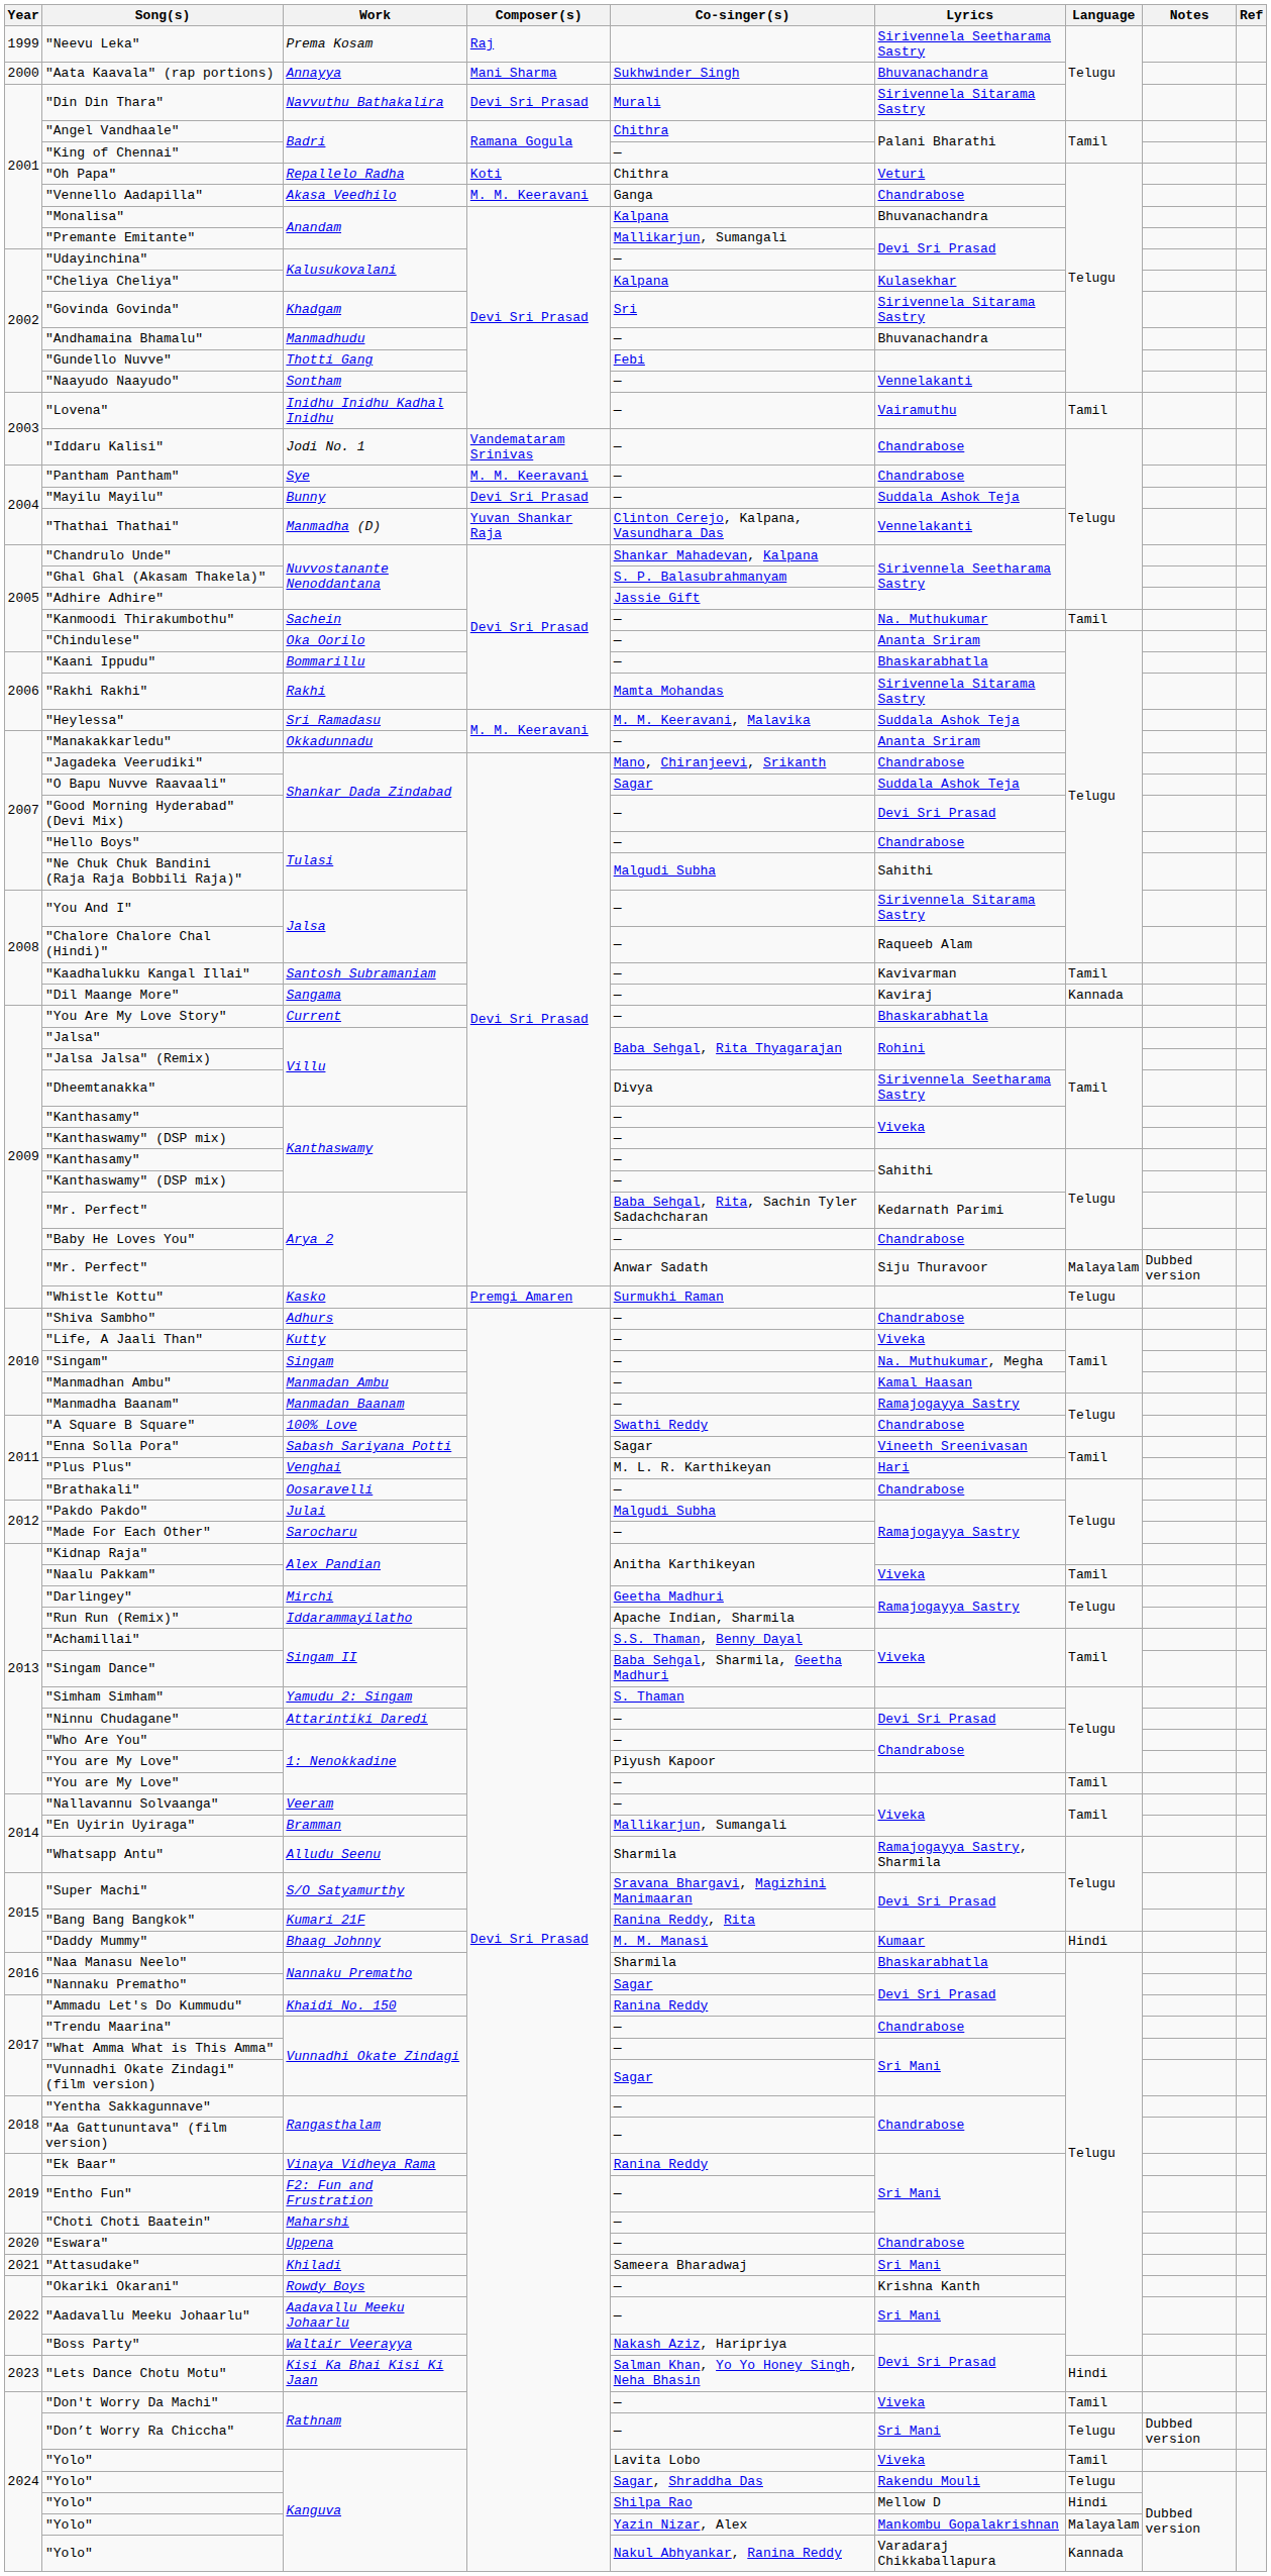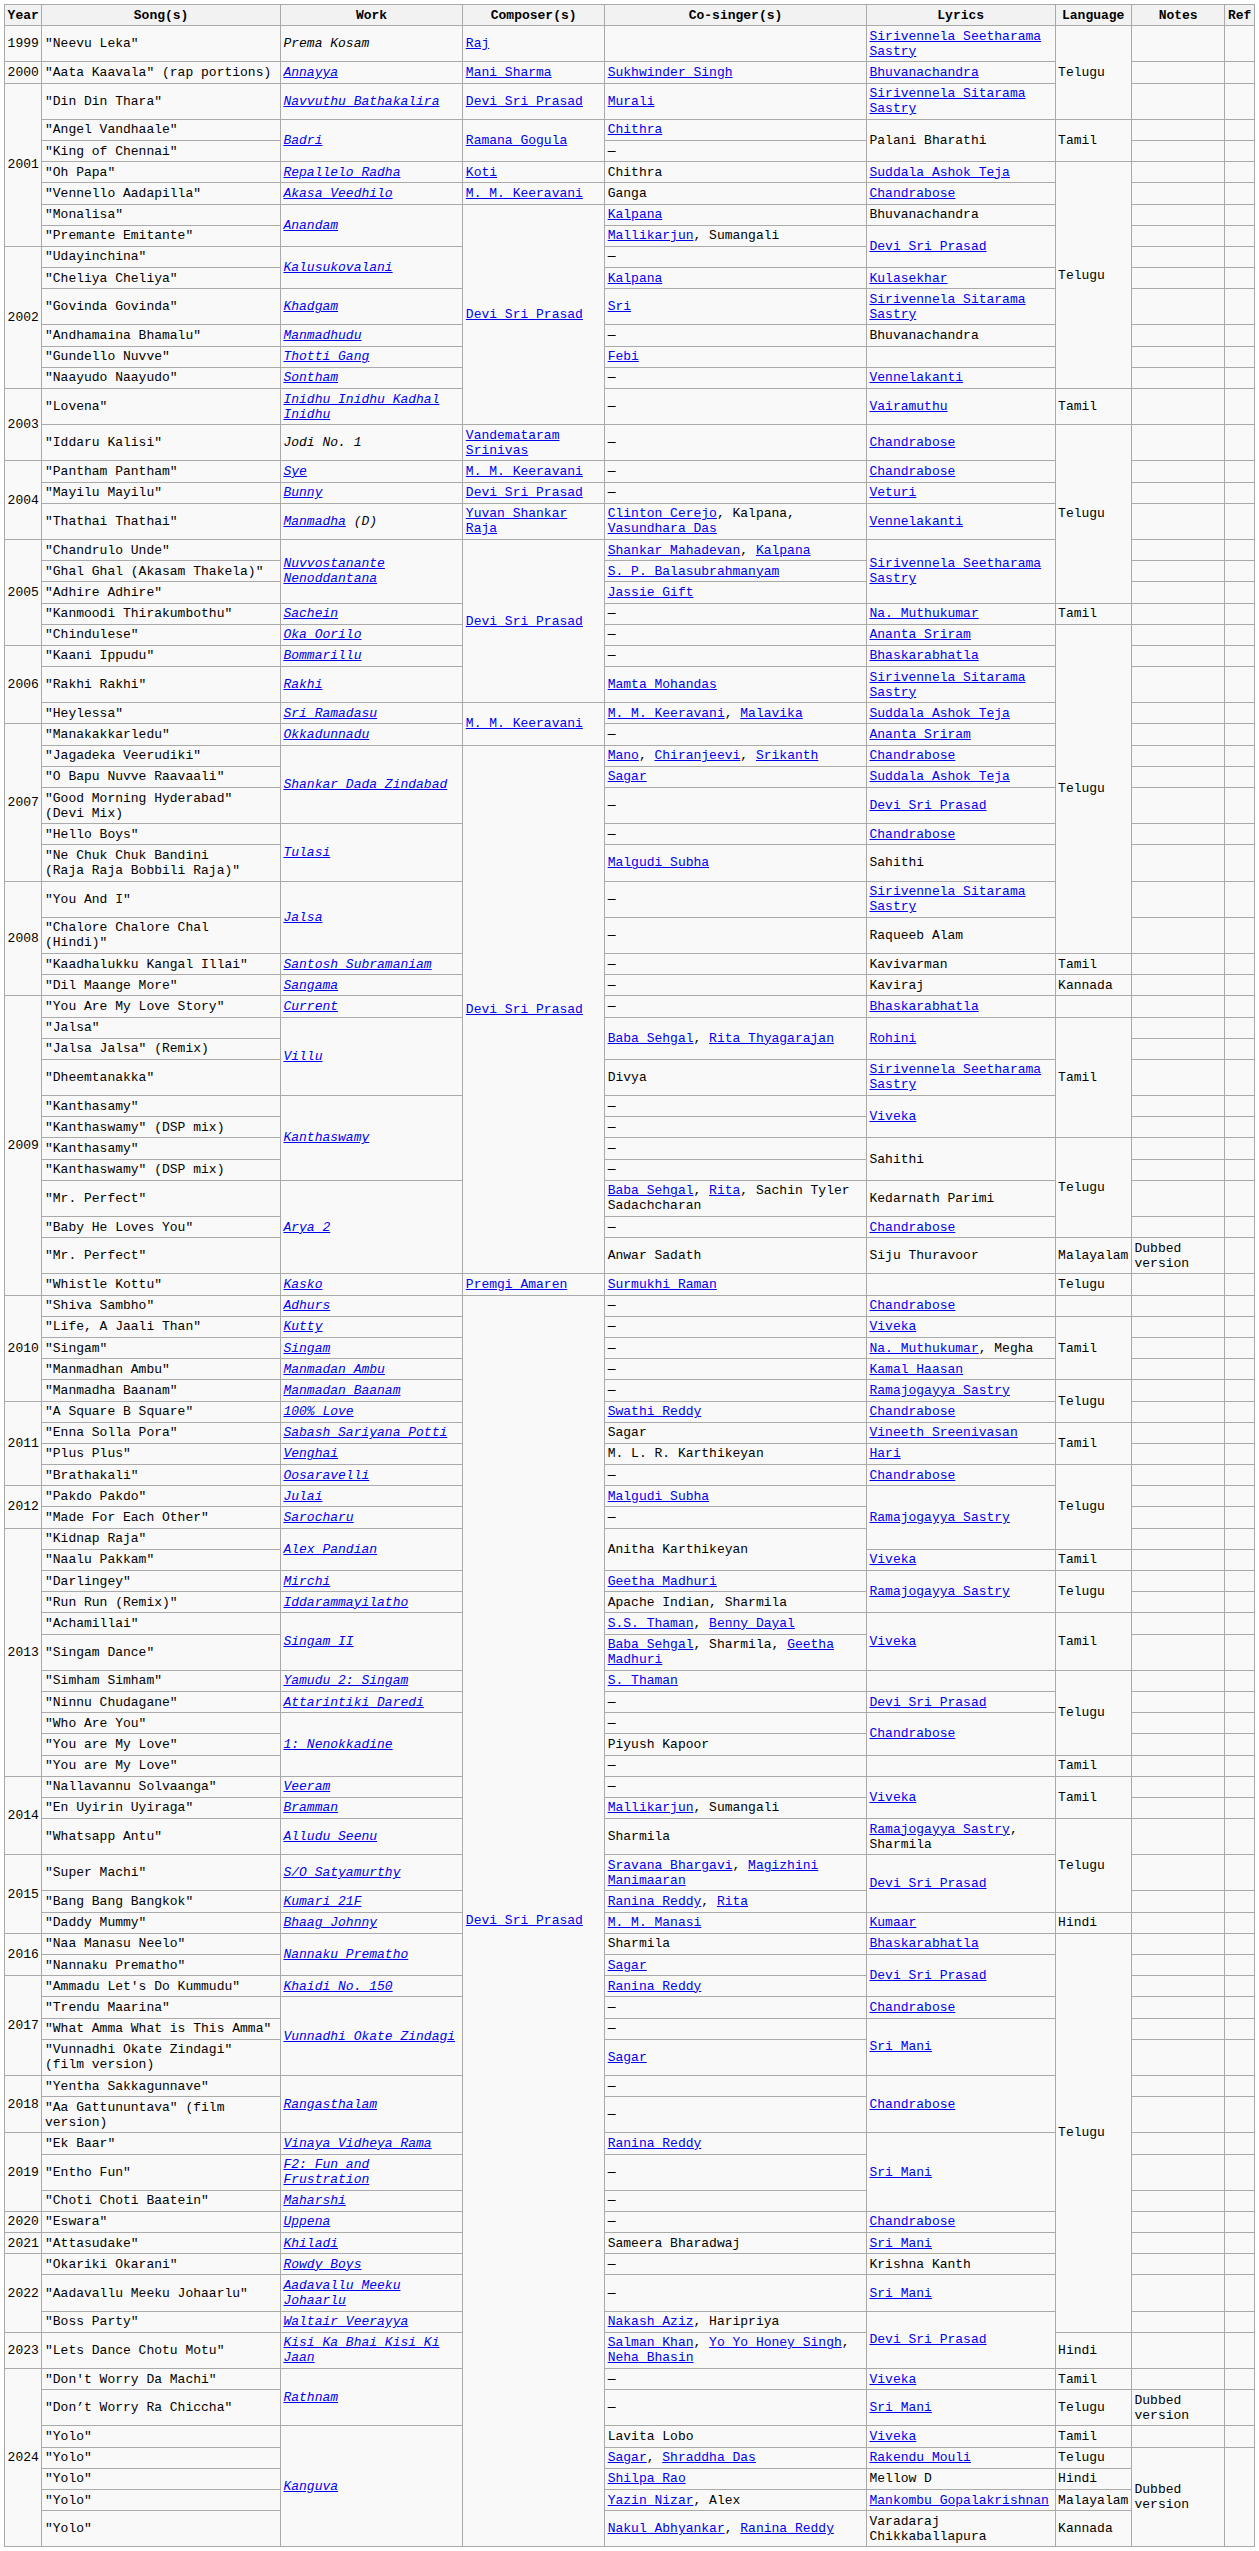"Oh Papa" | Lyrics: Veturi -> Suddala Ashok Teja
"Mayilu Mayilu" | Lyrics: Suddala Ashok Teja -> Veturi
